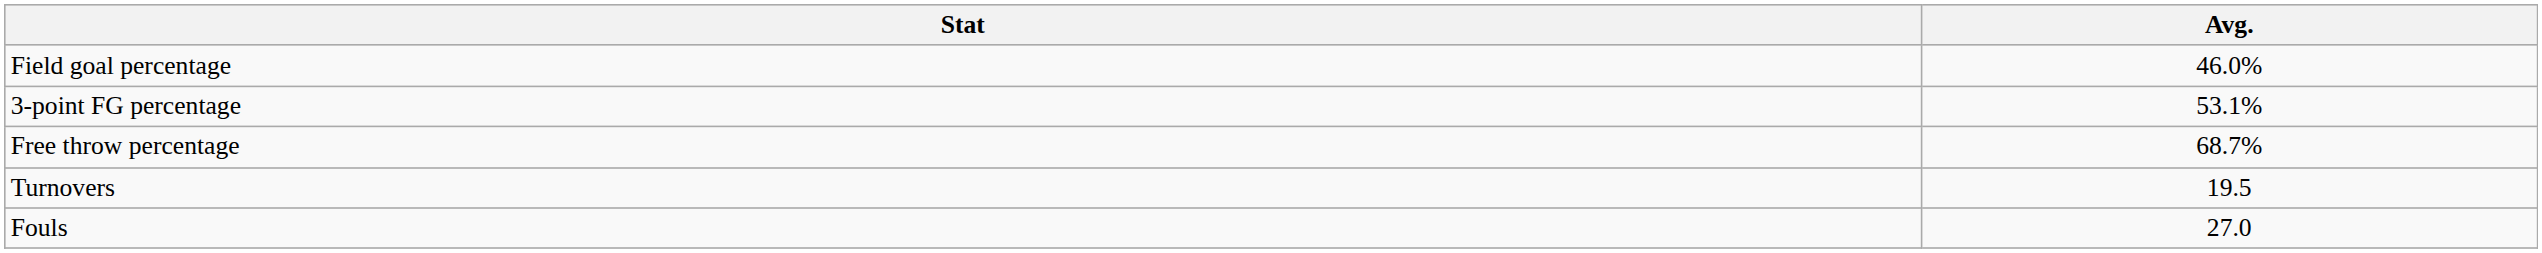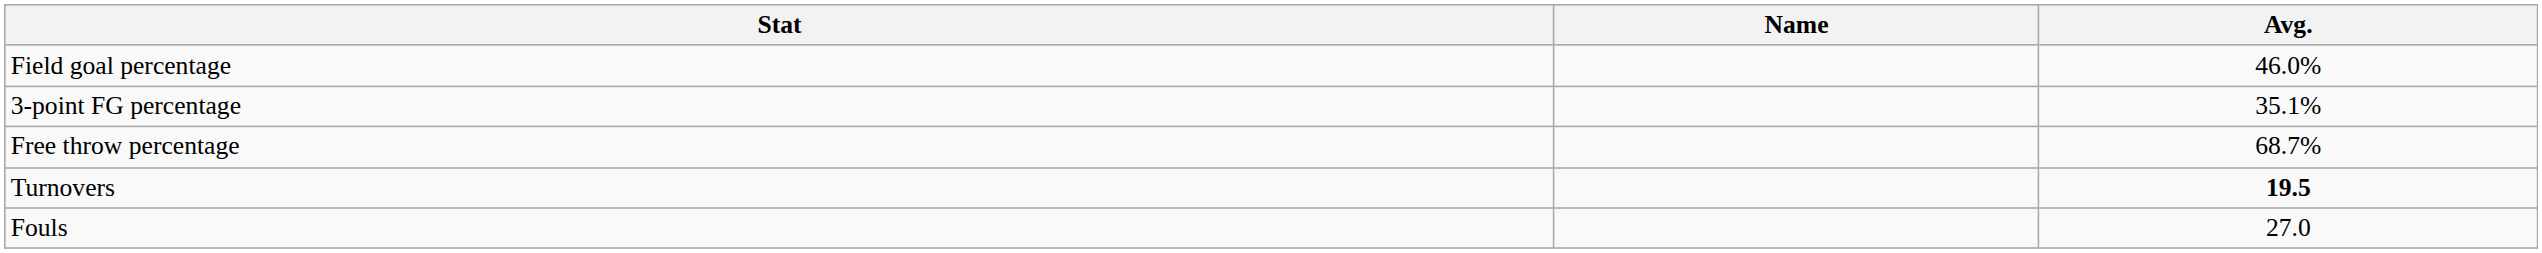+ column: Name
3-point FG percentage | Avg.: 53.1% -> 35.1%
Turnovers | Avg.: normal -> bold
